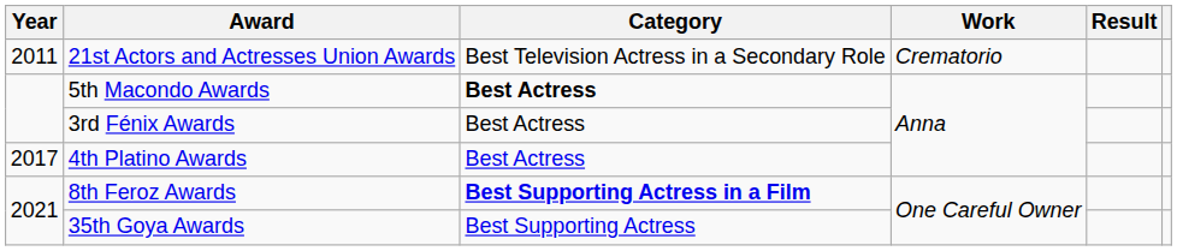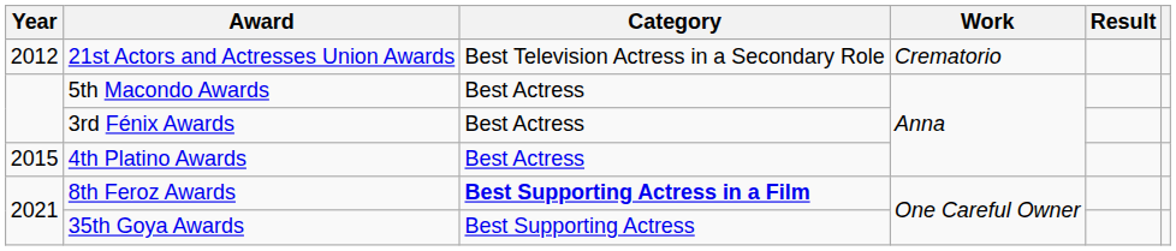21st Actors and Actresses Union Awards | Year: 2011 -> 2012
5th Macondo Awards | Category: bold -> normal
4th Platino Awards | Year: 2017 -> 2015
